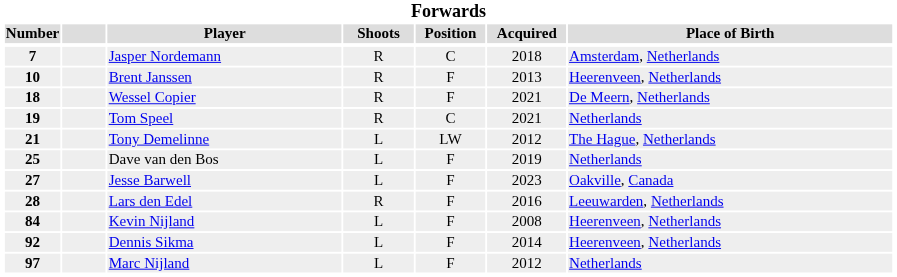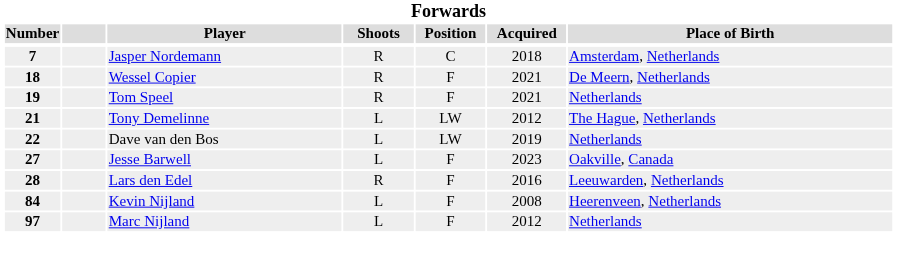- row: 10 | Brent Janssen | R | F | 2013 | Heerenveen, Netherlands
Tom Speel | Position: C -> F
Dave van den Bos | Number: 25 -> 22
Dave van den Bos | Position: F -> LW
- row: 92 | Dennis Sikma | L | F | 2014 | Heerenveen, Netherlands
